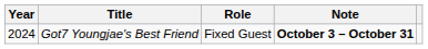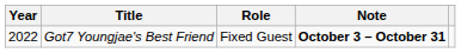Got7 Youngjae's Best Friend | Year: 2024 -> 2022
